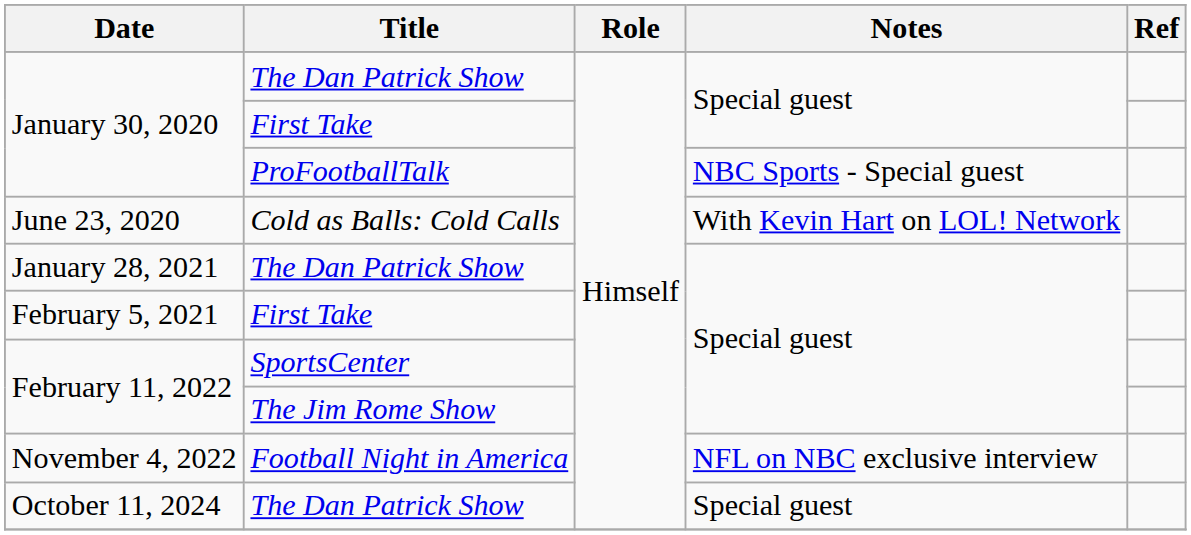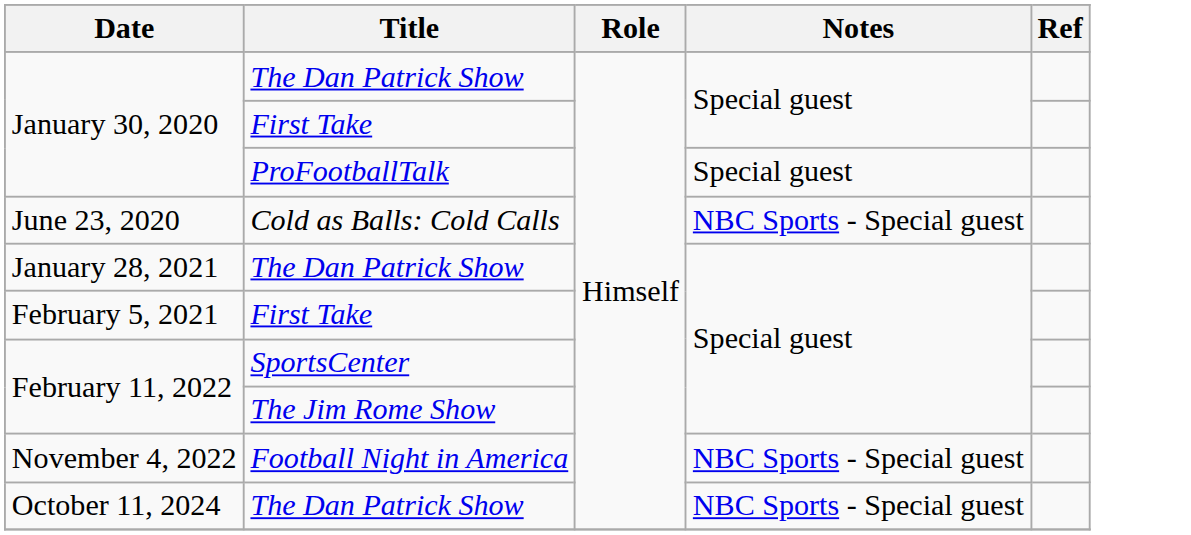January 30, 2020 / ProFootballTalk | Notes: NBC Sports - Special guest -> Special guest
June 23, 2020 | Notes: With Kevin Hart on LOL! Network -> NBC Sports - Special guest
November 4, 2022 | Notes: NFL on NBC exclusive interview -> NBC Sports - Special guest
October 11, 2024 | Notes: Special guest -> NBC Sports - Special guest
